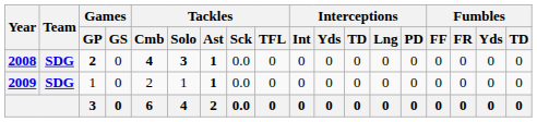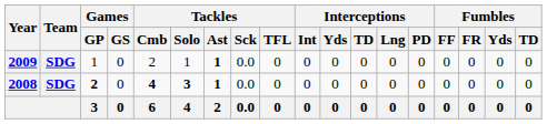rows swapped: 2008 <-> 2009
